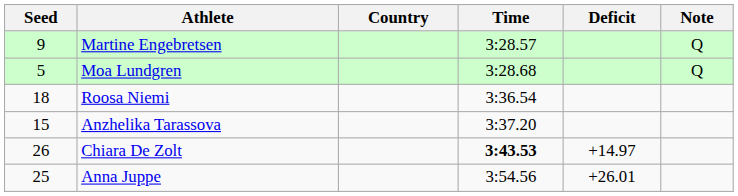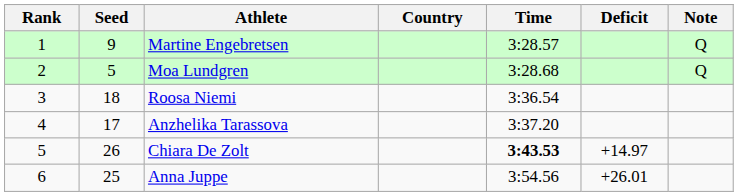+ column: Rank | 1 | 2 | 3 | 4 | 5 | 6
Anzhelika Tarassova | Seed: 15 -> 17
